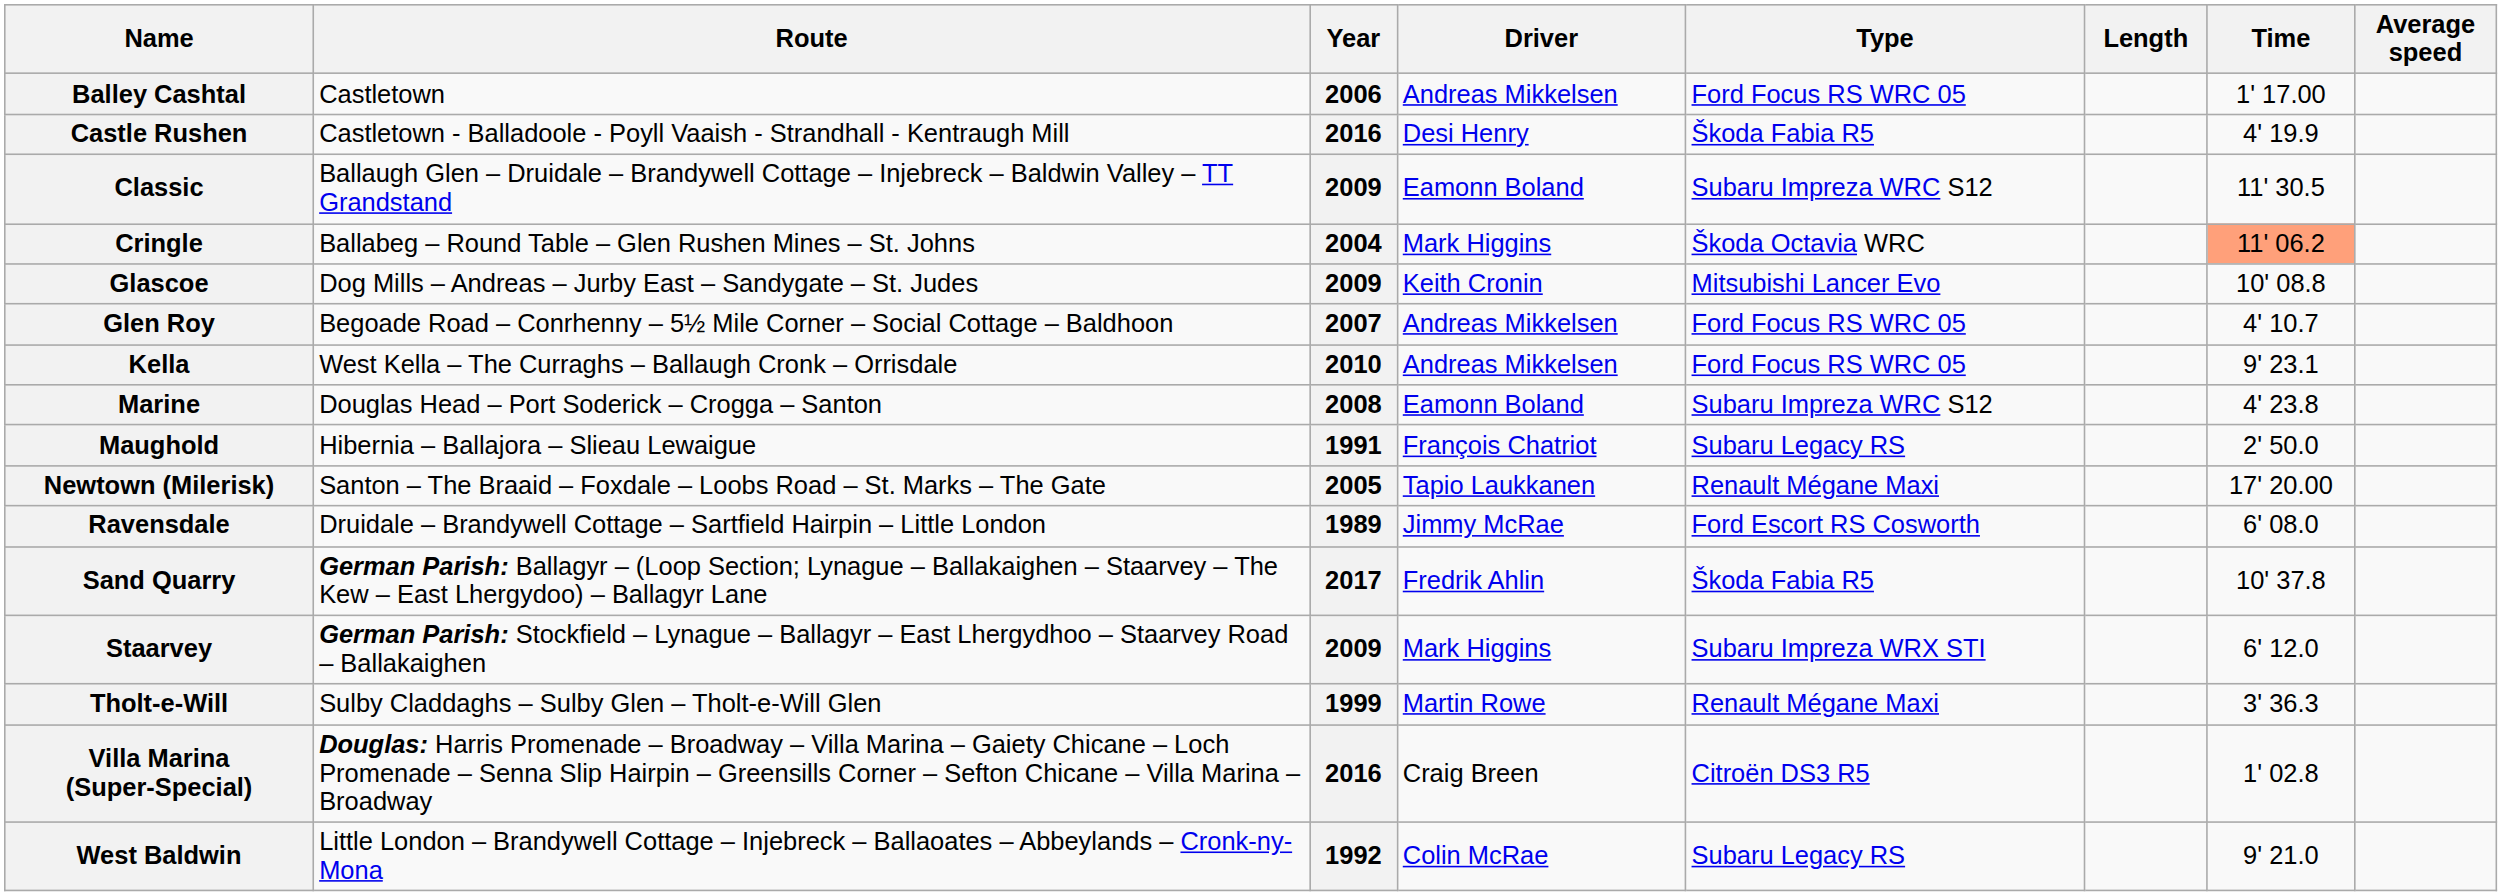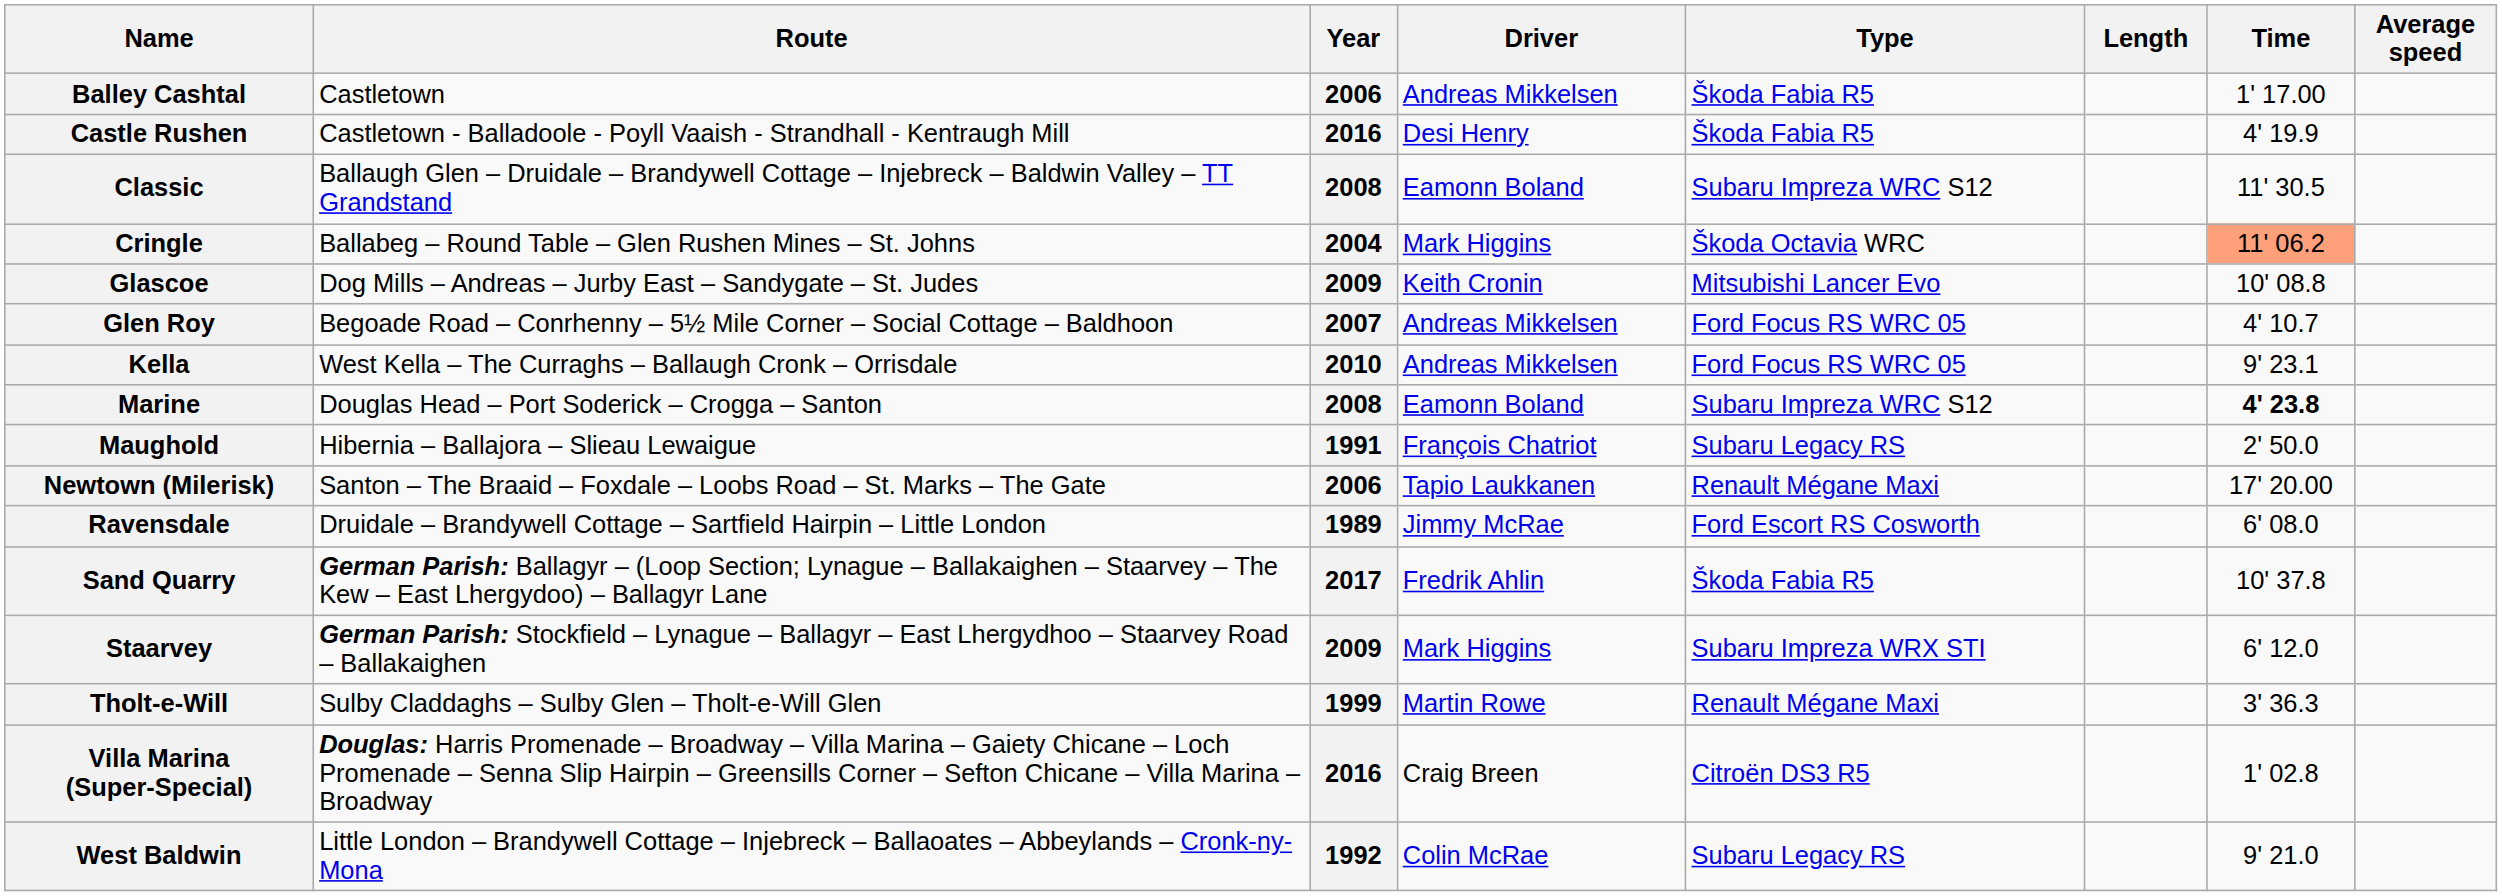Balley Cashtal | Type: Ford Focus RS WRC 05 -> Škoda Fabia R5
Classic | Year: 2009 -> 2008
Marine | Time: normal -> bold
Newtown (Milerisk) | Year: 2005 -> 2006
